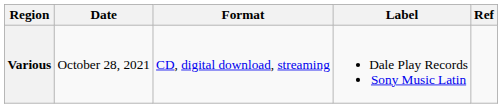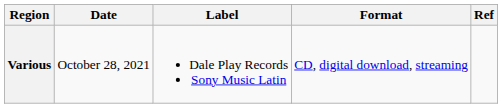columns swapped: Label <-> Format
